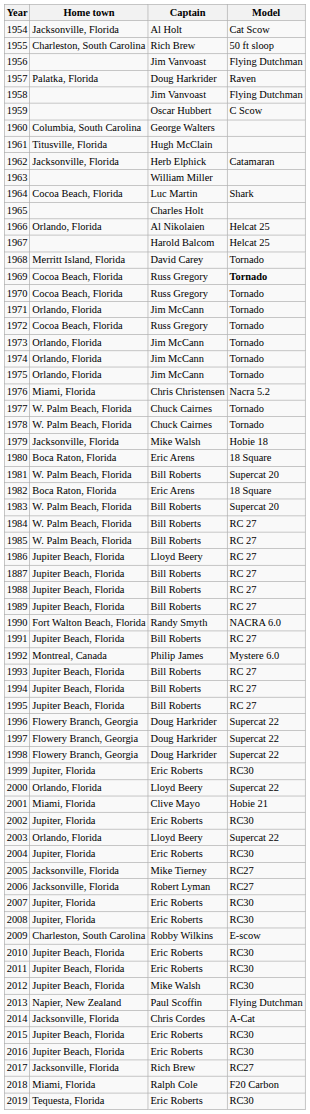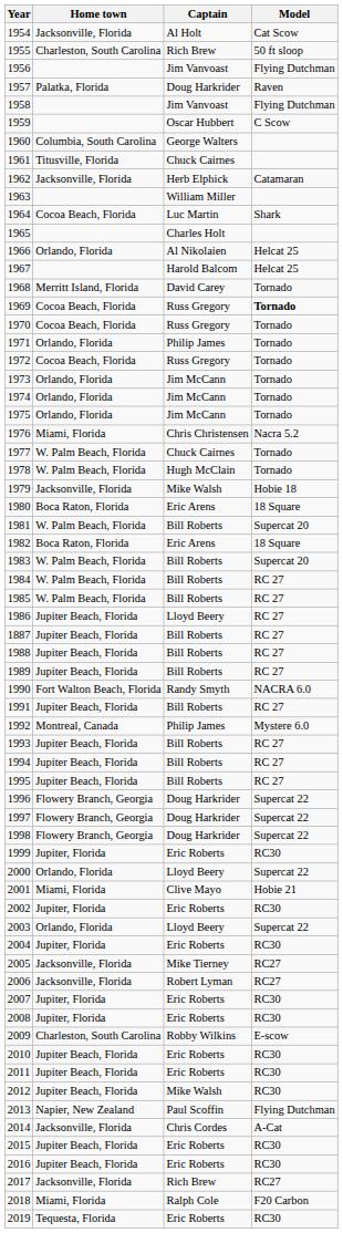1961 | Captain: Hugh McClain -> Chuck Cairnes
1971 | Captain: Jim McCann -> Philip James
1978 | Captain: Chuck Cairnes -> Hugh McClain
